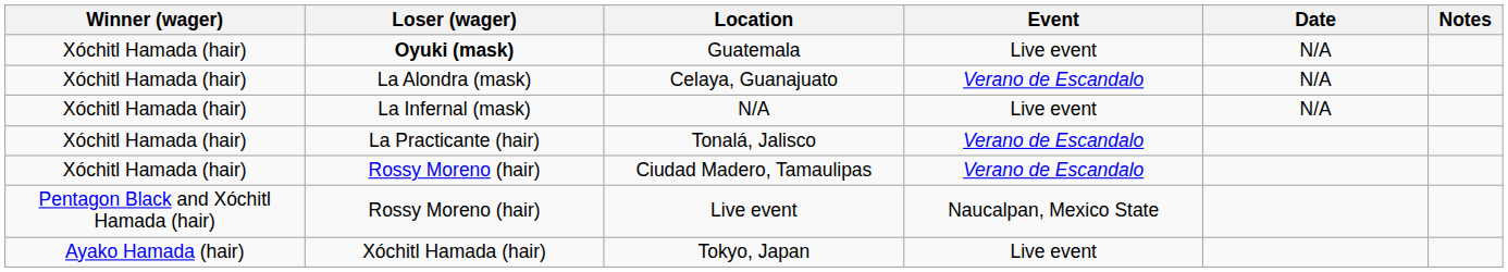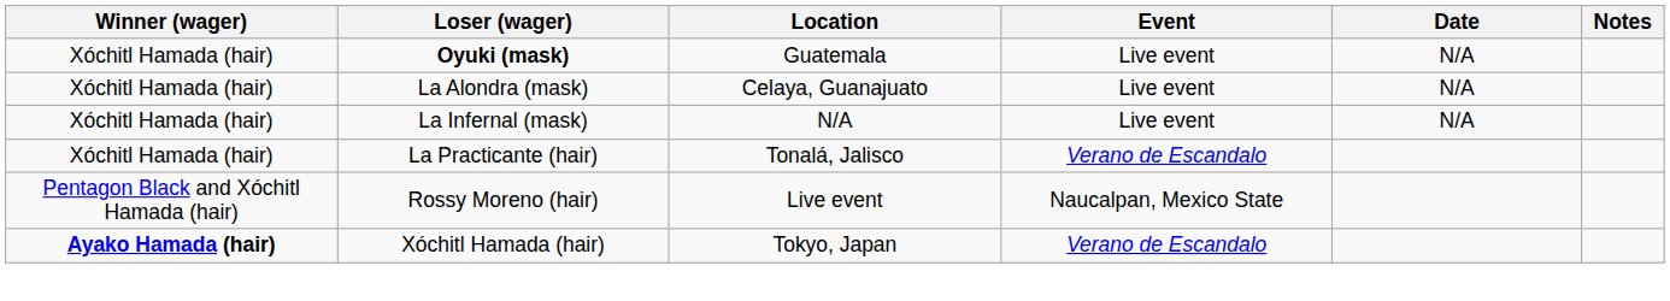Celaya, Guanajuato | Event: Verano de Escandalo -> Live event
- row: Xóchitl Hamada (hair) | Rossy Moreno (hair) | Ciudad Madero, Tamaulipas | Verano de Escandalo
Tokyo, Japan | Winner (wager): normal -> bold
Tokyo, Japan | Event: Live event -> Verano de Escandalo
